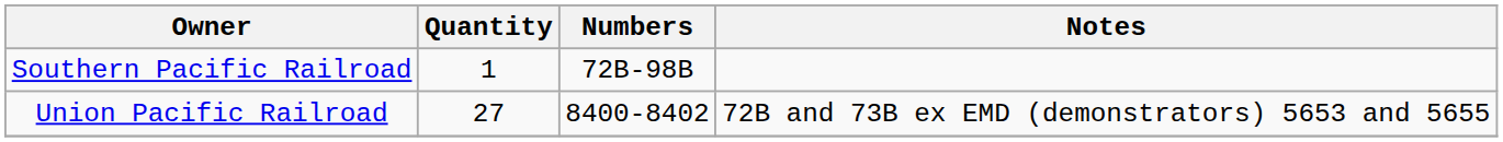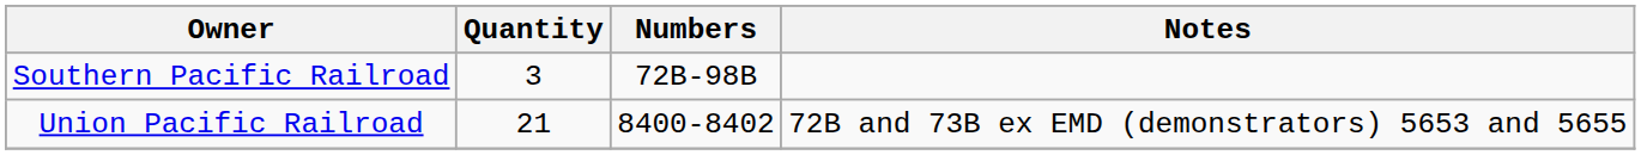Southern Pacific Railroad | Quantity: 1 -> 3
Union Pacific Railroad | Quantity: 27 -> 21
